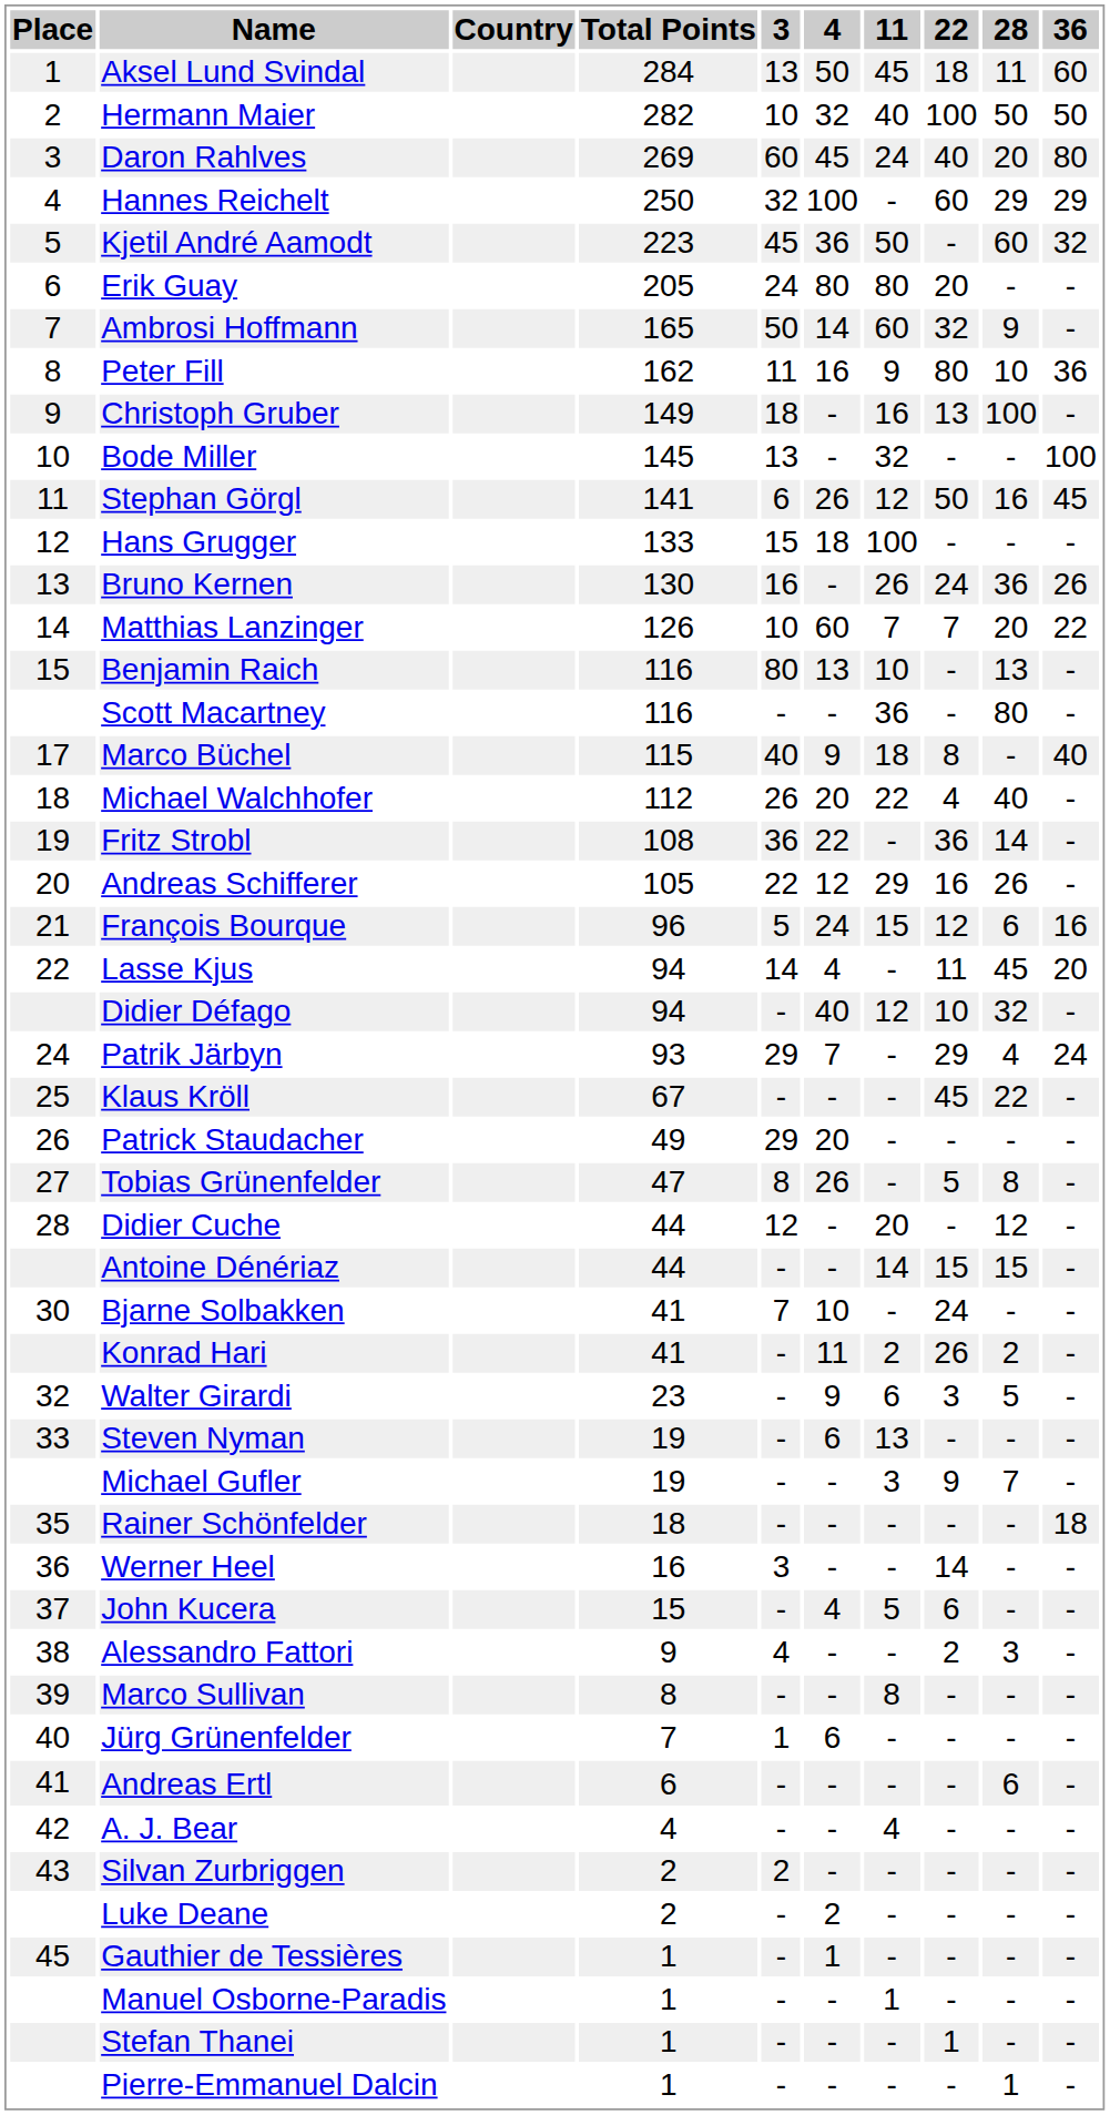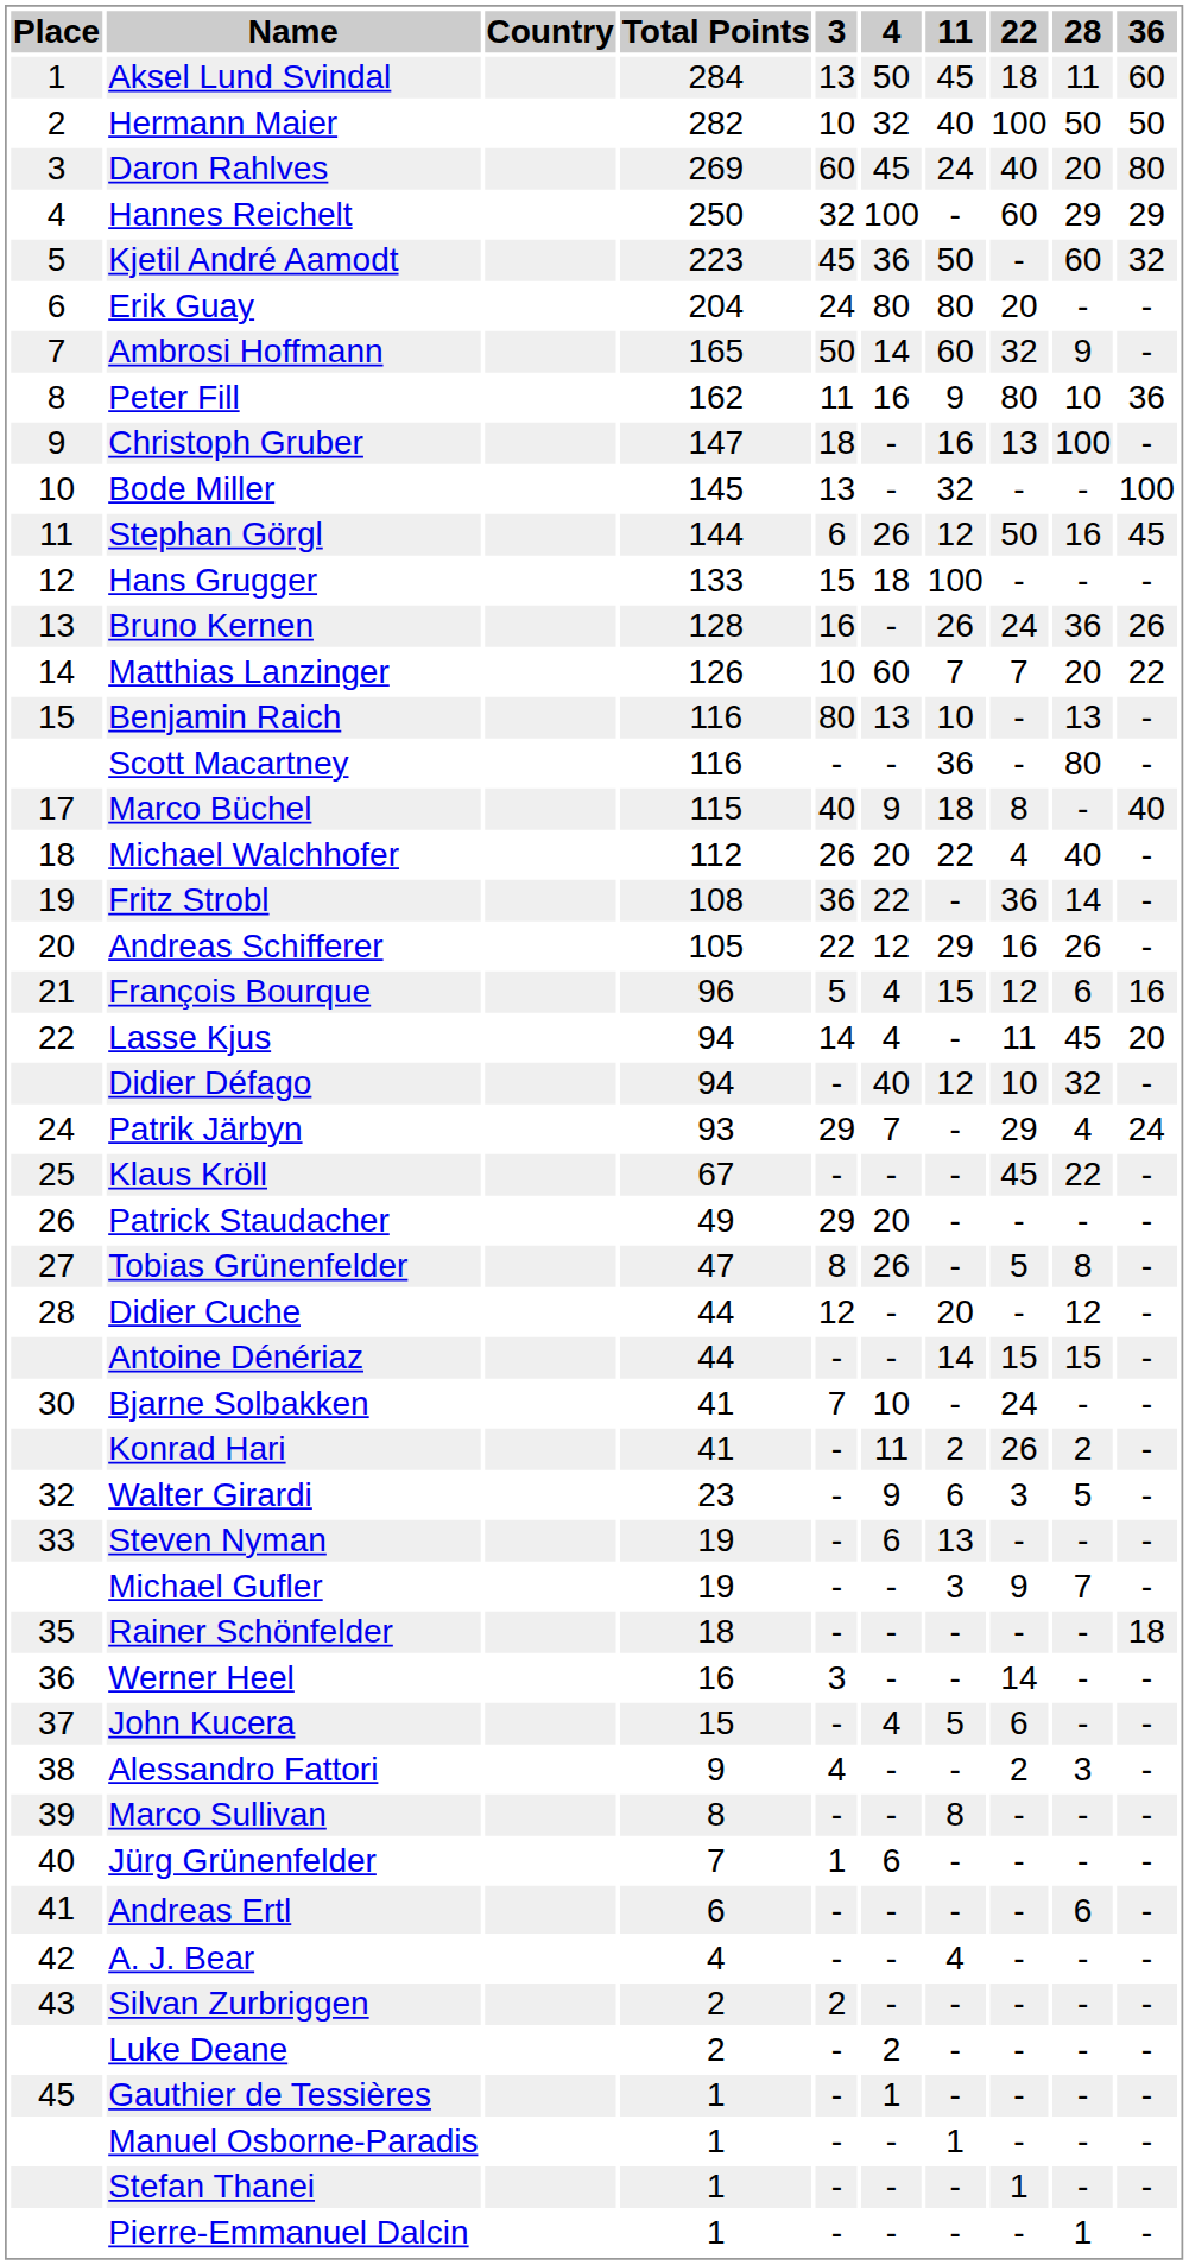Erik Guay | Total Points: 205 -> 204
Christoph Gruber | Total Points: 149 -> 147
Stephan Görgl | Total Points: 141 -> 144
Bruno Kernen | Total Points: 130 -> 128
François Bourque | 4: 24 -> 4
